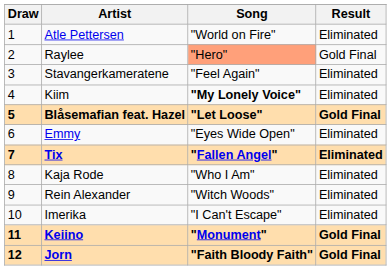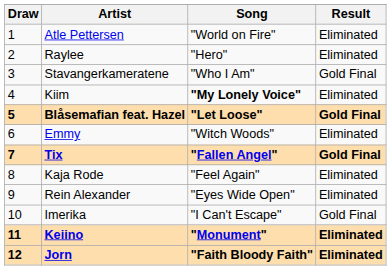Raylee | Song: lightsalmon background -> no background
Raylee | Result: Gold Final -> Eliminated
Stavangerkameratene | Song: "Feel Again" -> "Who I Am"
Stavangerkameratene | Result: Eliminated -> Gold Final
Emmy | Song: "Eyes Wide Open" -> "Witch Woods"
Tix | Result: Eliminated -> Gold Final
Kaja Rode | Song: "Who I Am" -> "Feel Again"
Rein Alexander | Song: "Witch Woods" -> "Eyes Wide Open"
Imerika | Result: Eliminated -> Gold Final
Keiino | Result: Gold Final -> Eliminated
Jorn | Result: Gold Final -> Eliminated
